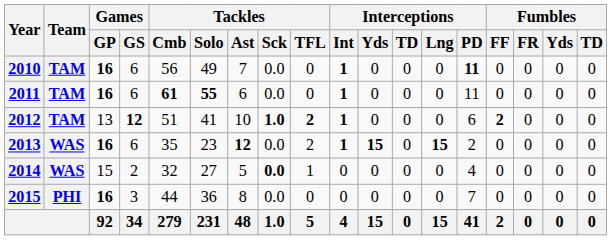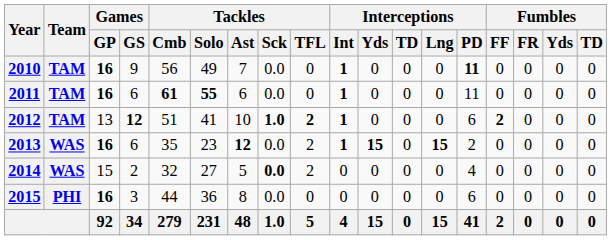2010 | Games / GS: 6 -> 9
2014 | Tackles / TFL: 1 -> 2
2015 | Interceptions / PD: 7 -> 6
